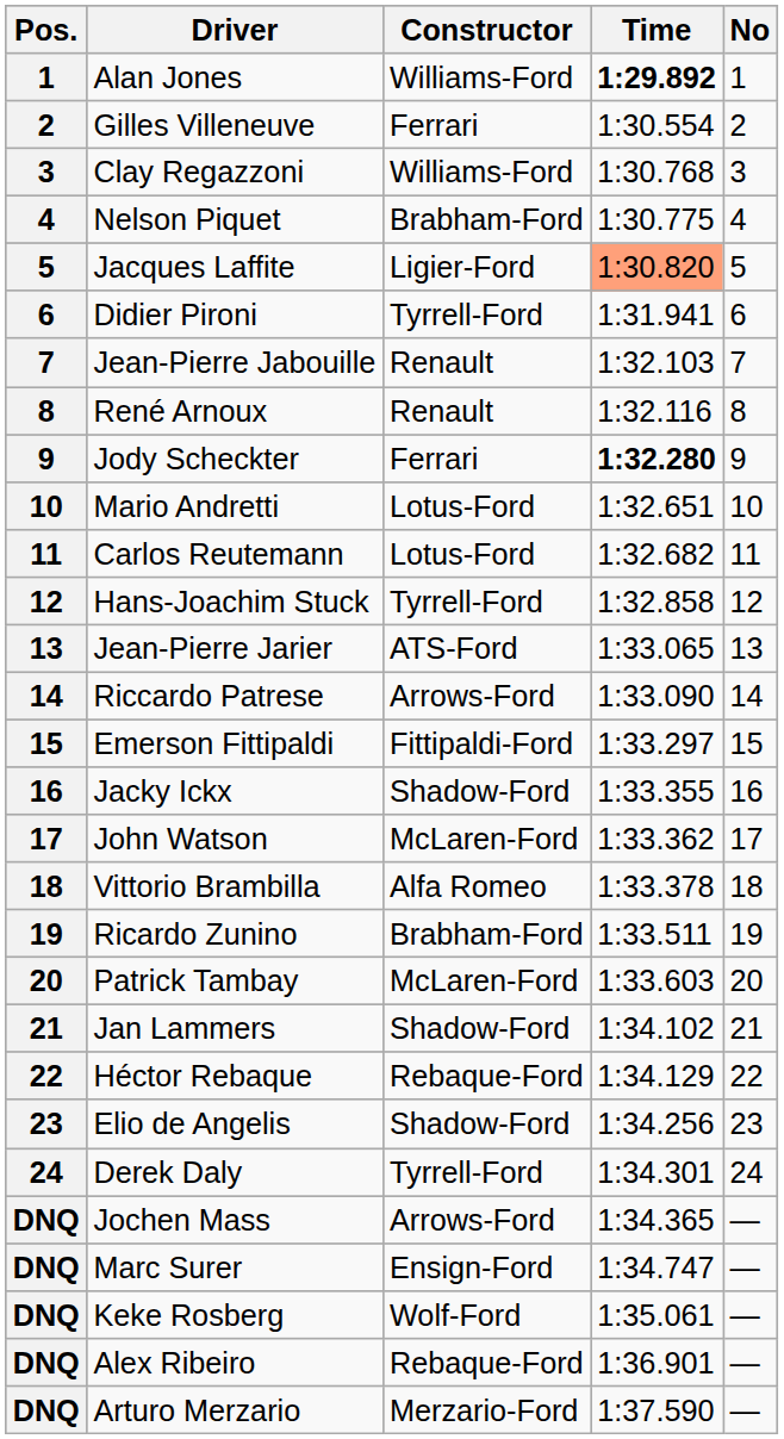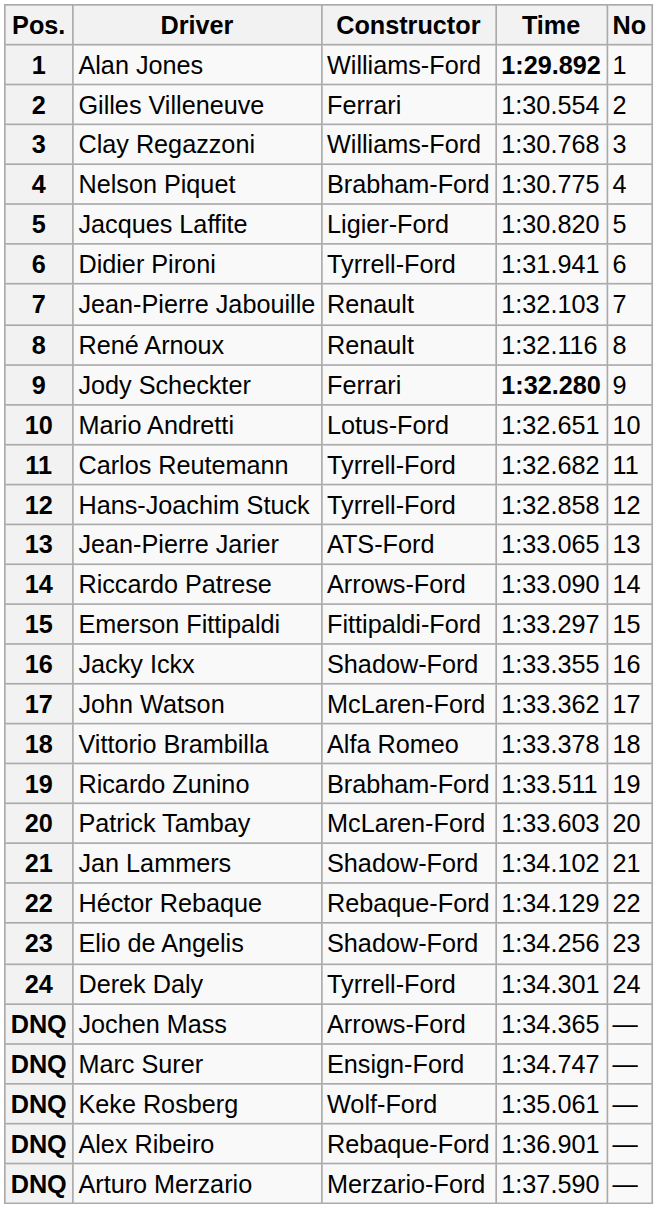Jacques Laffite | Time: lightsalmon background -> no background
Carlos Reutemann | Constructor: Lotus-Ford -> Tyrrell-Ford
